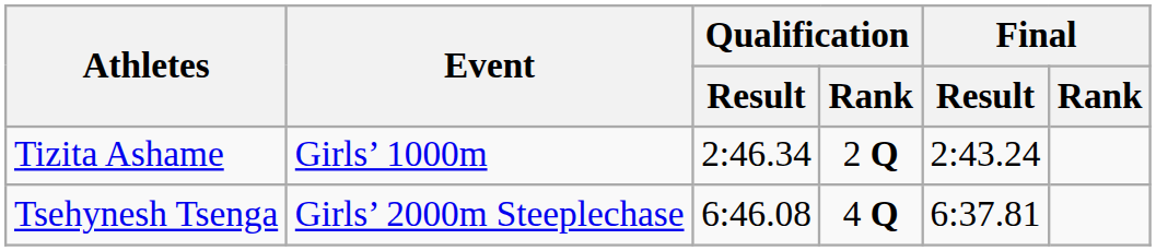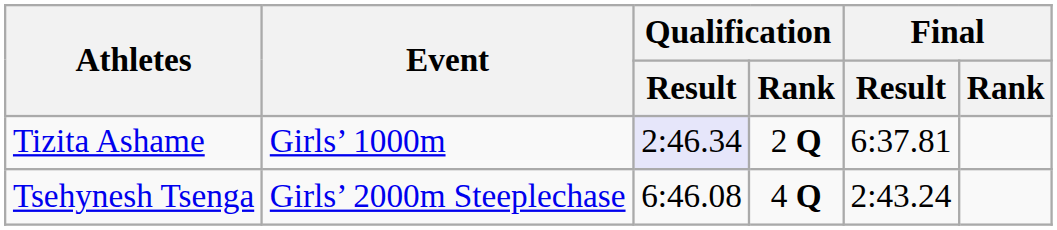Tizita Ashame | Qualification / Result: no background -> lavender background
Tizita Ashame | Final / Result: 2:43.24 -> 6:37.81
Tsehynesh Tsenga | Final / Result: 6:37.81 -> 2:43.24
